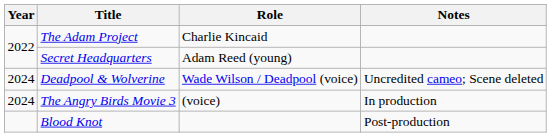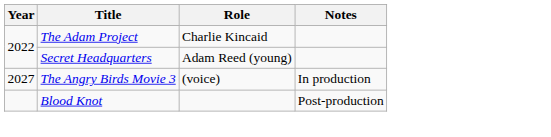- row: 2024 | Deadpool & Wolverine | Wade Wilson / Deadpool (voice) | Uncredited cameo; Scene deleted
The Angry Birds Movie 3 | Year: 2024 -> 2027
